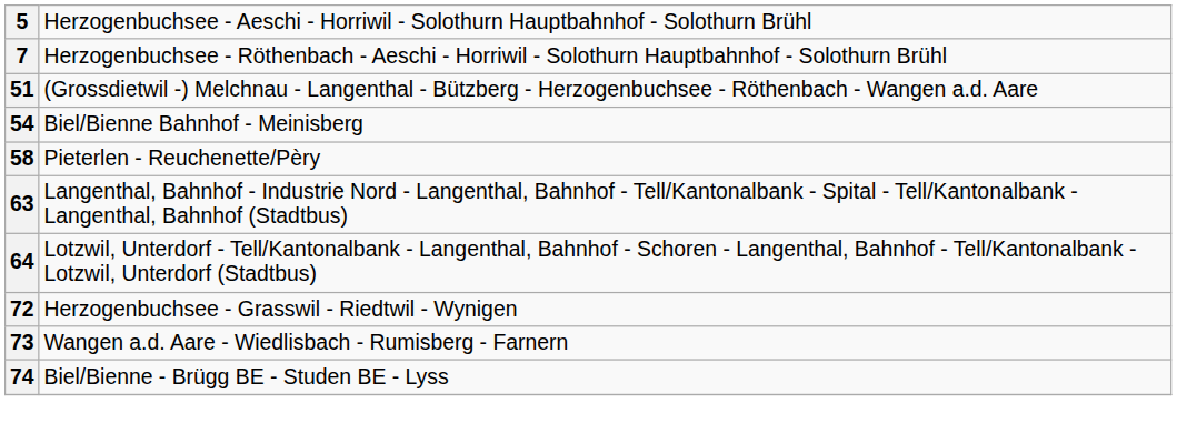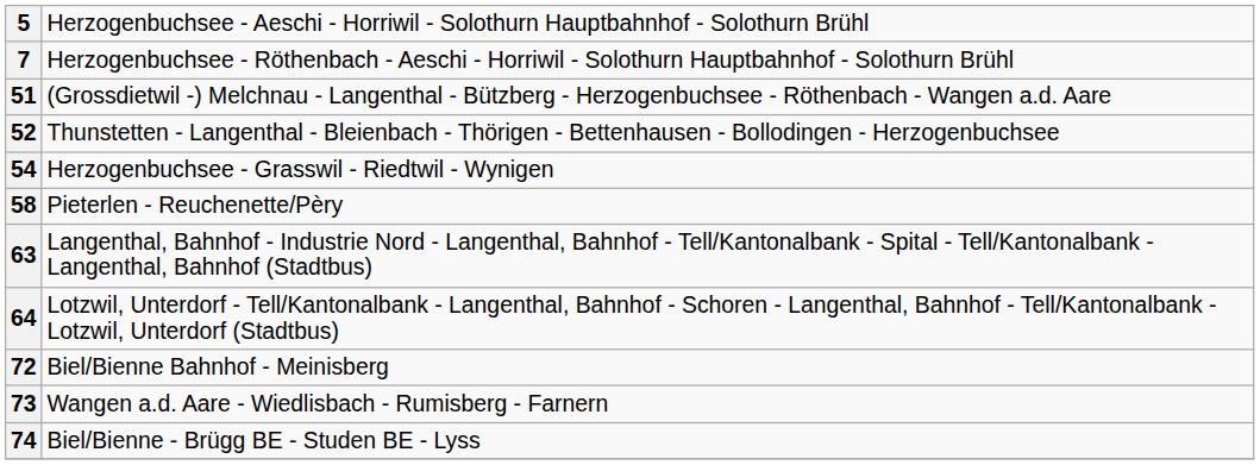+ row: 52 | Thunstetten - Langenthal - Bleienbach - Thörigen - Bettenhausen - Bollodingen - Herzogenbuchsee
54 | column 2: Biel/Bienne Bahnhof - Meinisberg -> Herzogenbuchsee - Grasswil - Riedtwil - Wynigen
72 | column 2: Herzogenbuchsee - Grasswil - Riedtwil - Wynigen -> Biel/Bienne Bahnhof - Meinisberg
